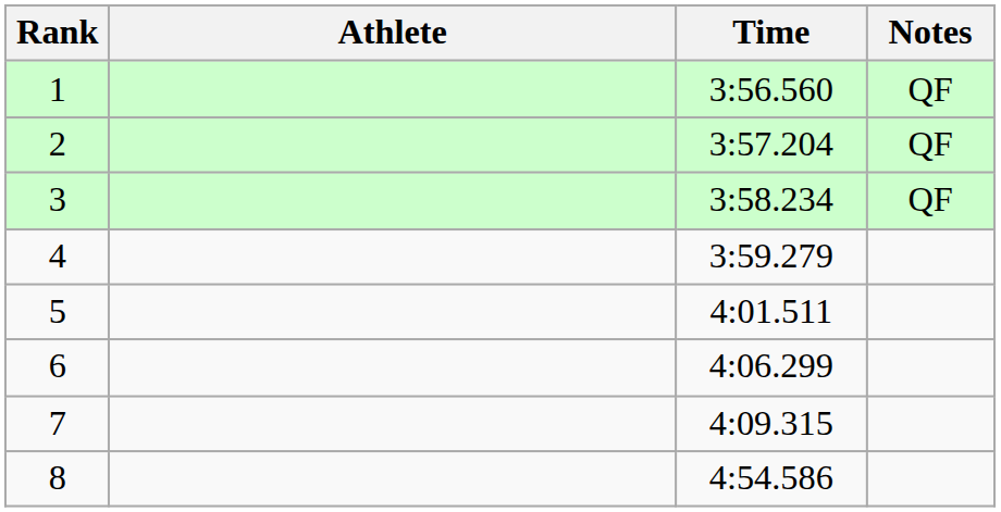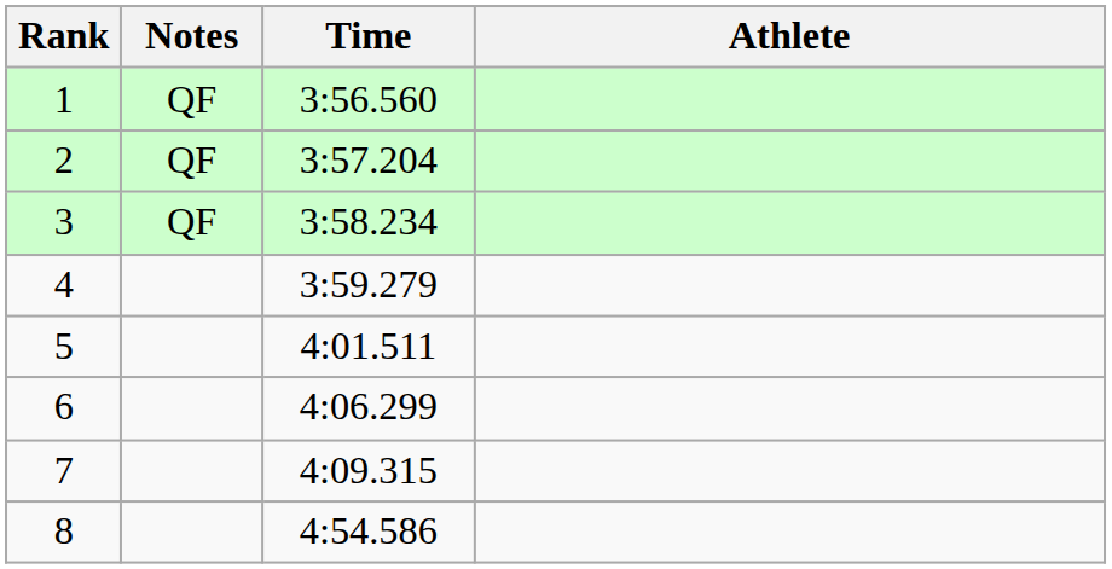columns swapped: Athlete <-> Notes
